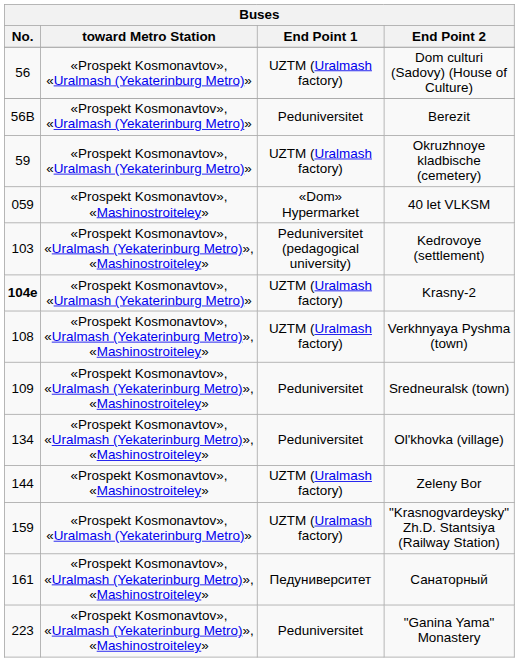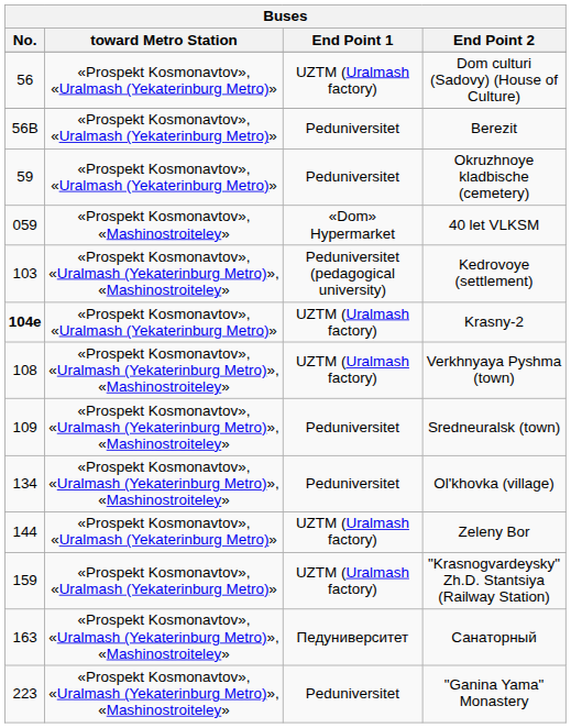Okruzhnoye kladbische (cemetery) | End Point 1: UZTM (Uralmash factory) -> Peduniversitet
Zeleny Bor | toward Metro Station: «Prospekt Kosmonavtov», «Mashinostroiteley» -> «Prospekt Kosmonavtov», «Uralmash (Yekaterinburg Metro)»
Санаторный | No.: 161 -> 163
